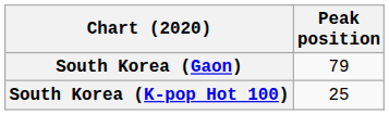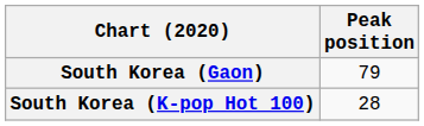South Korea (K-pop Hot 100) | Peak position: 25 -> 28
